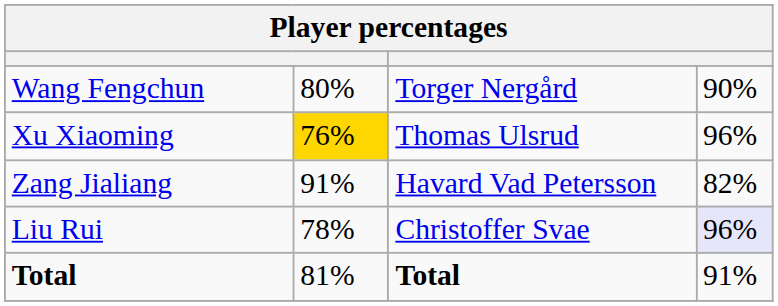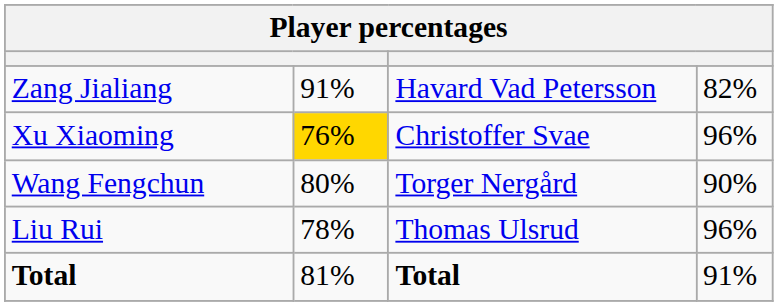rows swapped: Zang Jialiang <-> Wang Fengchun
Xu Xiaoming | column 3: Thomas Ulsrud -> Christoffer Svae
Liu Rui | column 3: Christoffer Svae -> Thomas Ulsrud
Liu Rui | column 4: lavender background -> no background
